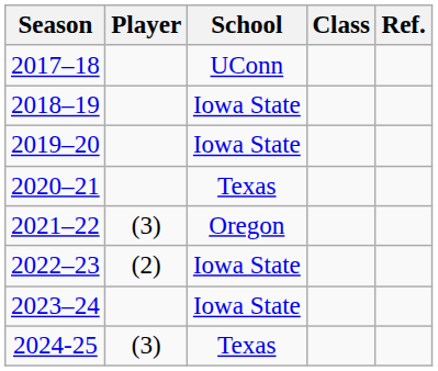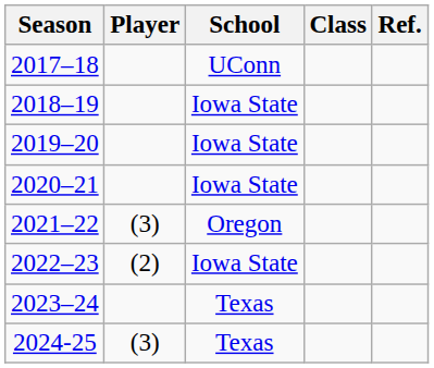2020–21 | School: Texas -> Iowa State
2023–24 | School: Iowa State -> Texas
